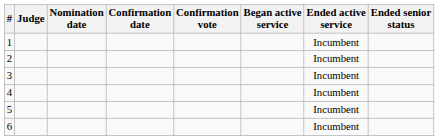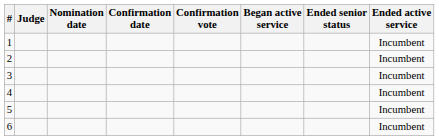columns swapped: Ended active service <-> Ended senior status
